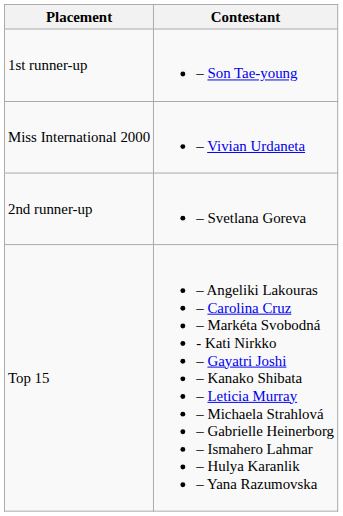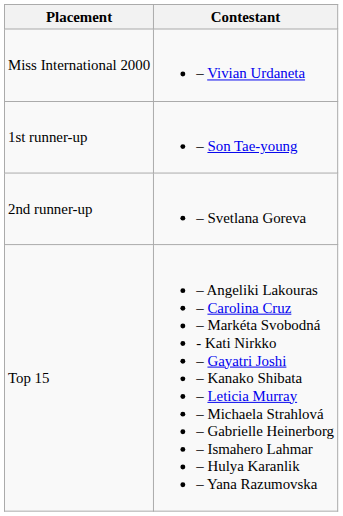rows swapped: Miss International 2000 <-> 1st runner-up
